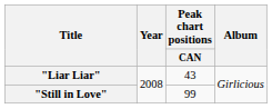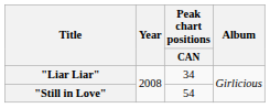"Liar Liar" | Peak chart positions / CAN: 43 -> 34
"Still in Love" | Peak chart positions / CAN: 99 -> 54
